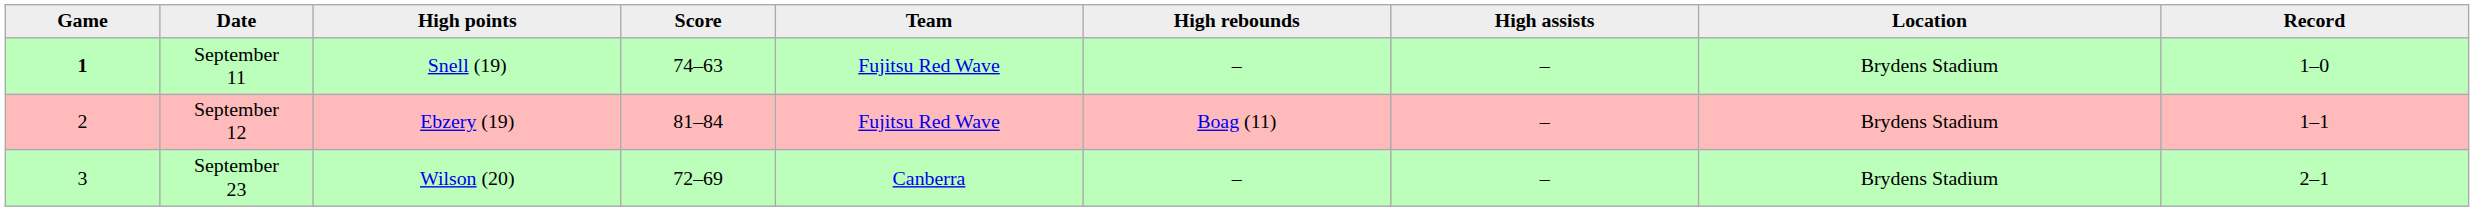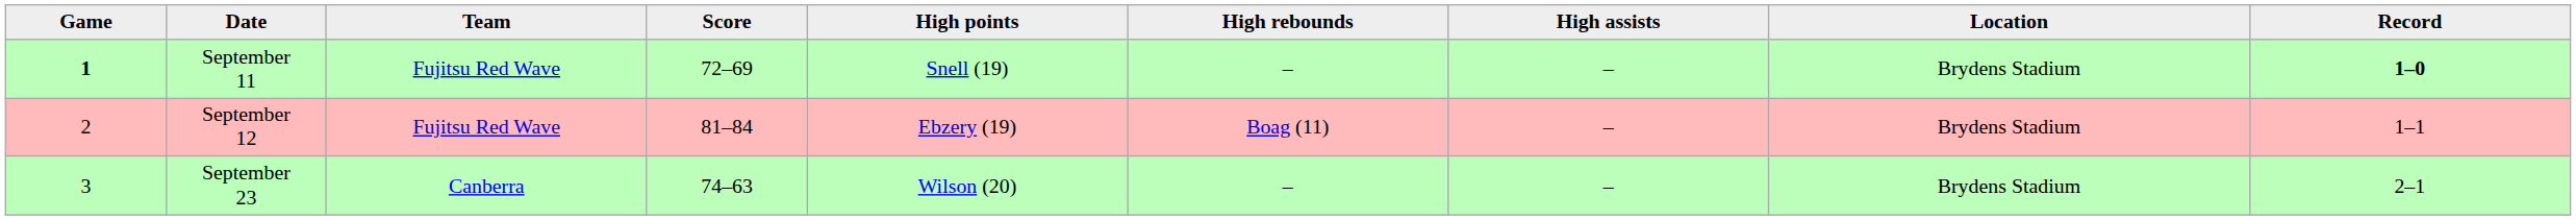columns swapped: Team <-> High points
September 11 | Score: 74–63 -> 72–69
September 11 | Record: normal -> bold
September 23 | Score: 72–69 -> 74–63
